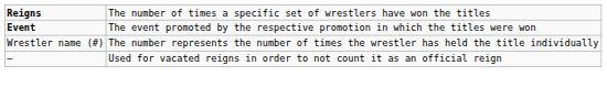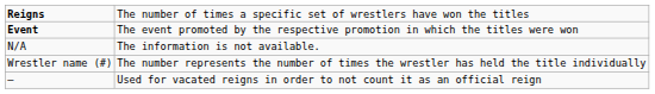+ row: N/A | The information is not available.
